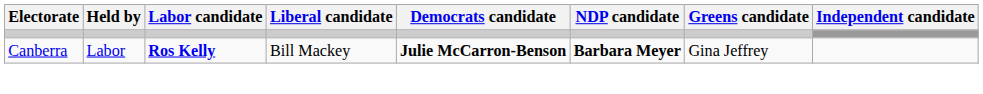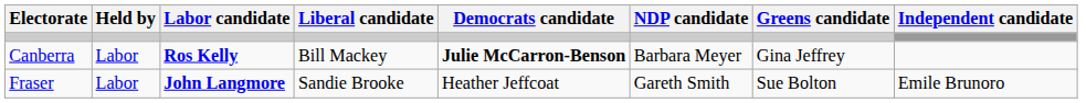Canberra | NDP candidate: bold -> normal
+ row: Fraser | Labor | John Langmore | Sandie Brooke | Heather Jeffcoat | Gareth Smith | Sue Bolton | Emile Brunoro
